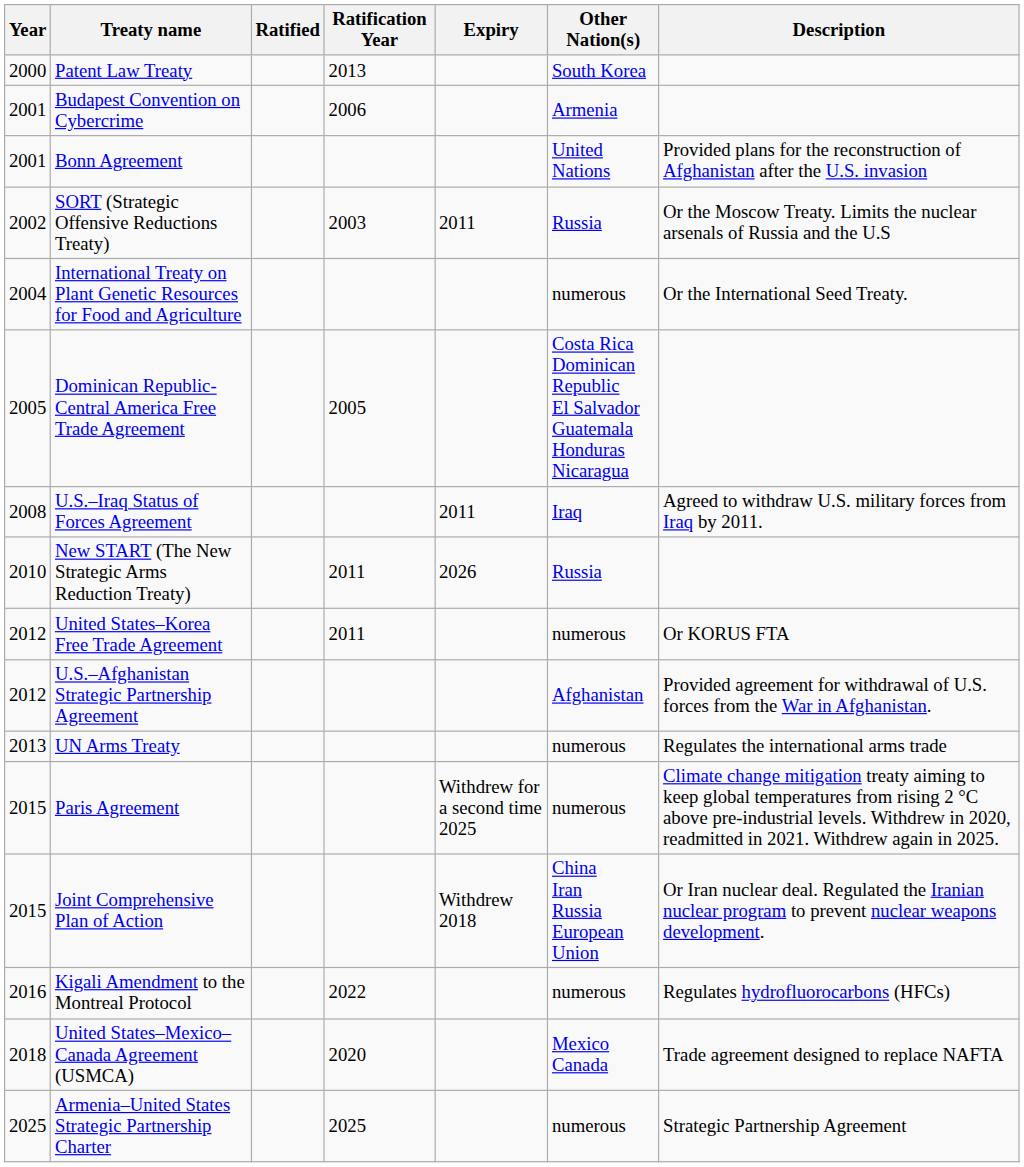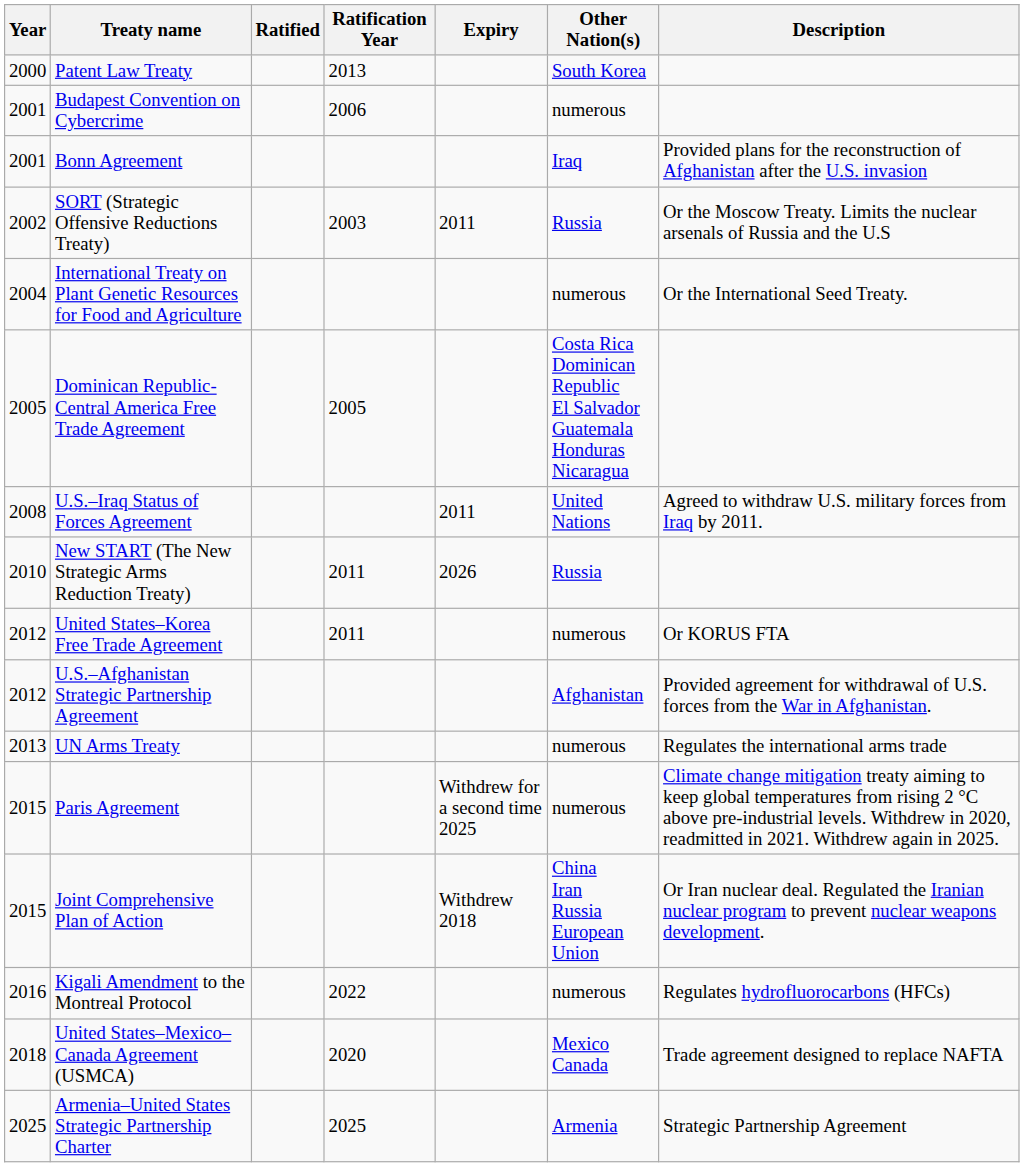Budapest Convention on Cybercrime | Other Nation(s): Armenia -> numerous
Bonn Agreement | Other Nation(s): United Nations -> Iraq
U.S.–Iraq Status of Forces Agreement | Other Nation(s): Iraq -> United Nations
Armenia–United States Strategic Partnership Charter | Other Nation(s): numerous -> Armenia
